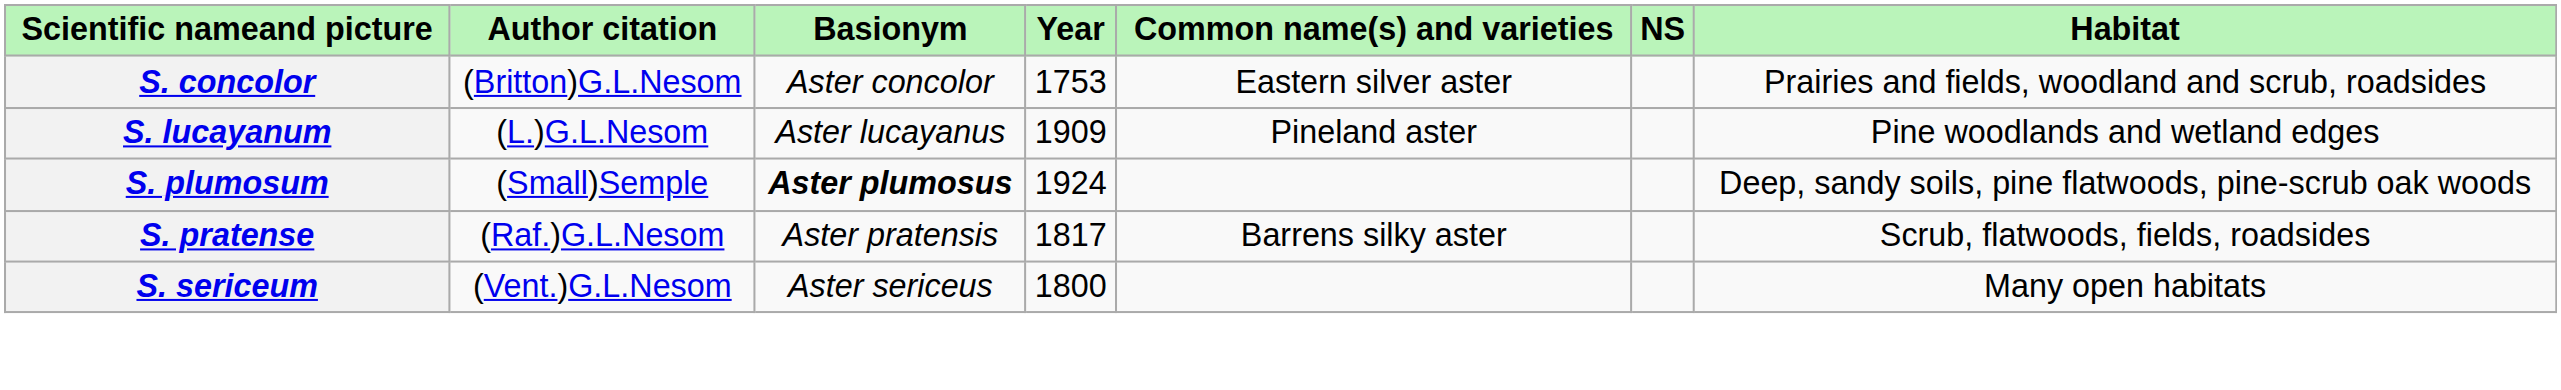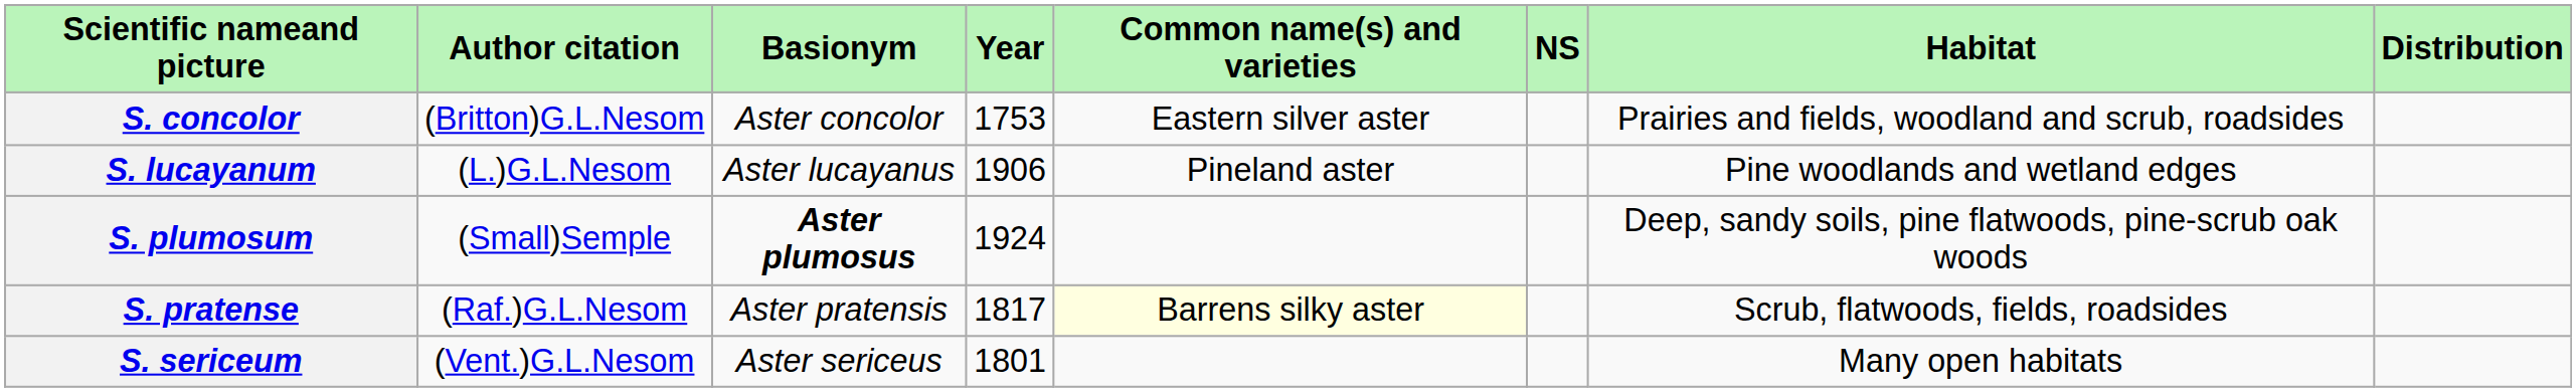+ column: Distribution
S. lucayanum | Year: 1909 -> 1906
S. pratense | Common name(s) and varieties: no background -> lightyellow background
S. sericeum | Year: 1800 -> 1801
